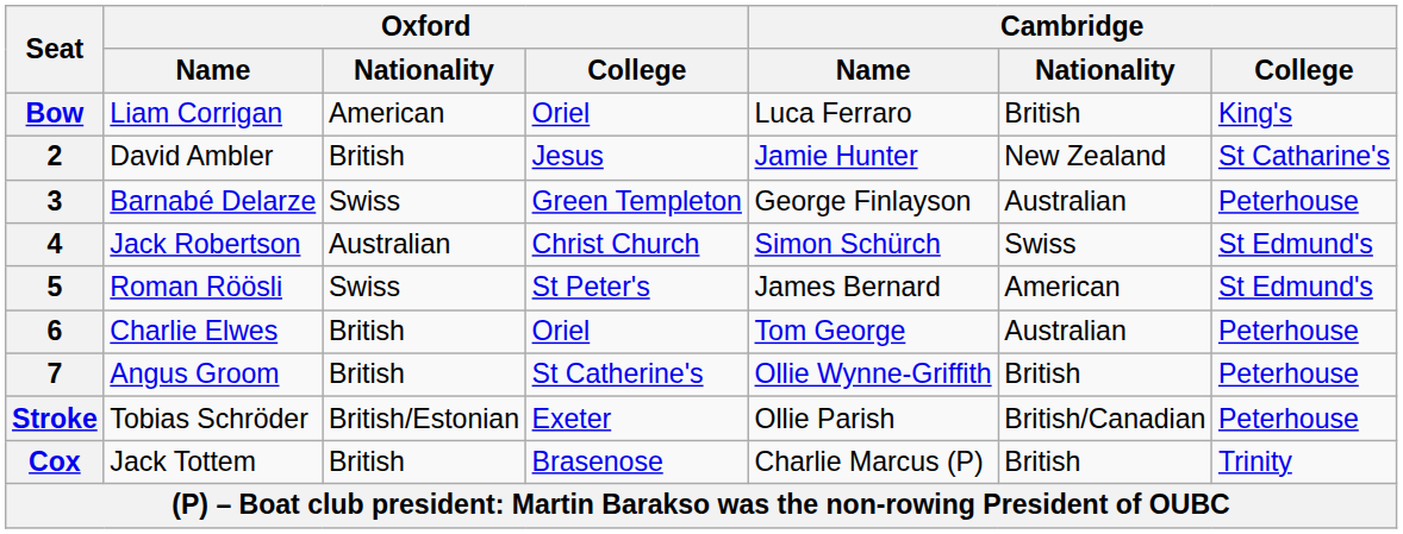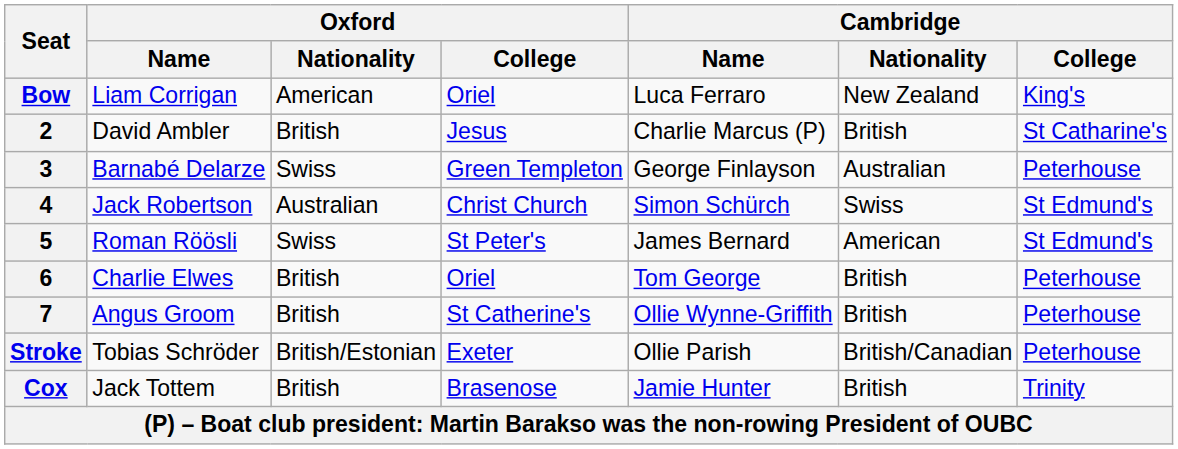Bow | Cambridge / Nationality: British -> New Zealand
2 | Cambridge / Name: Jamie Hunter -> Charlie Marcus (P)
2 | Cambridge / Nationality: New Zealand -> British
6 | Cambridge / Nationality: Australian -> British
Cox | Cambridge / Name: Charlie Marcus (P) -> Jamie Hunter
